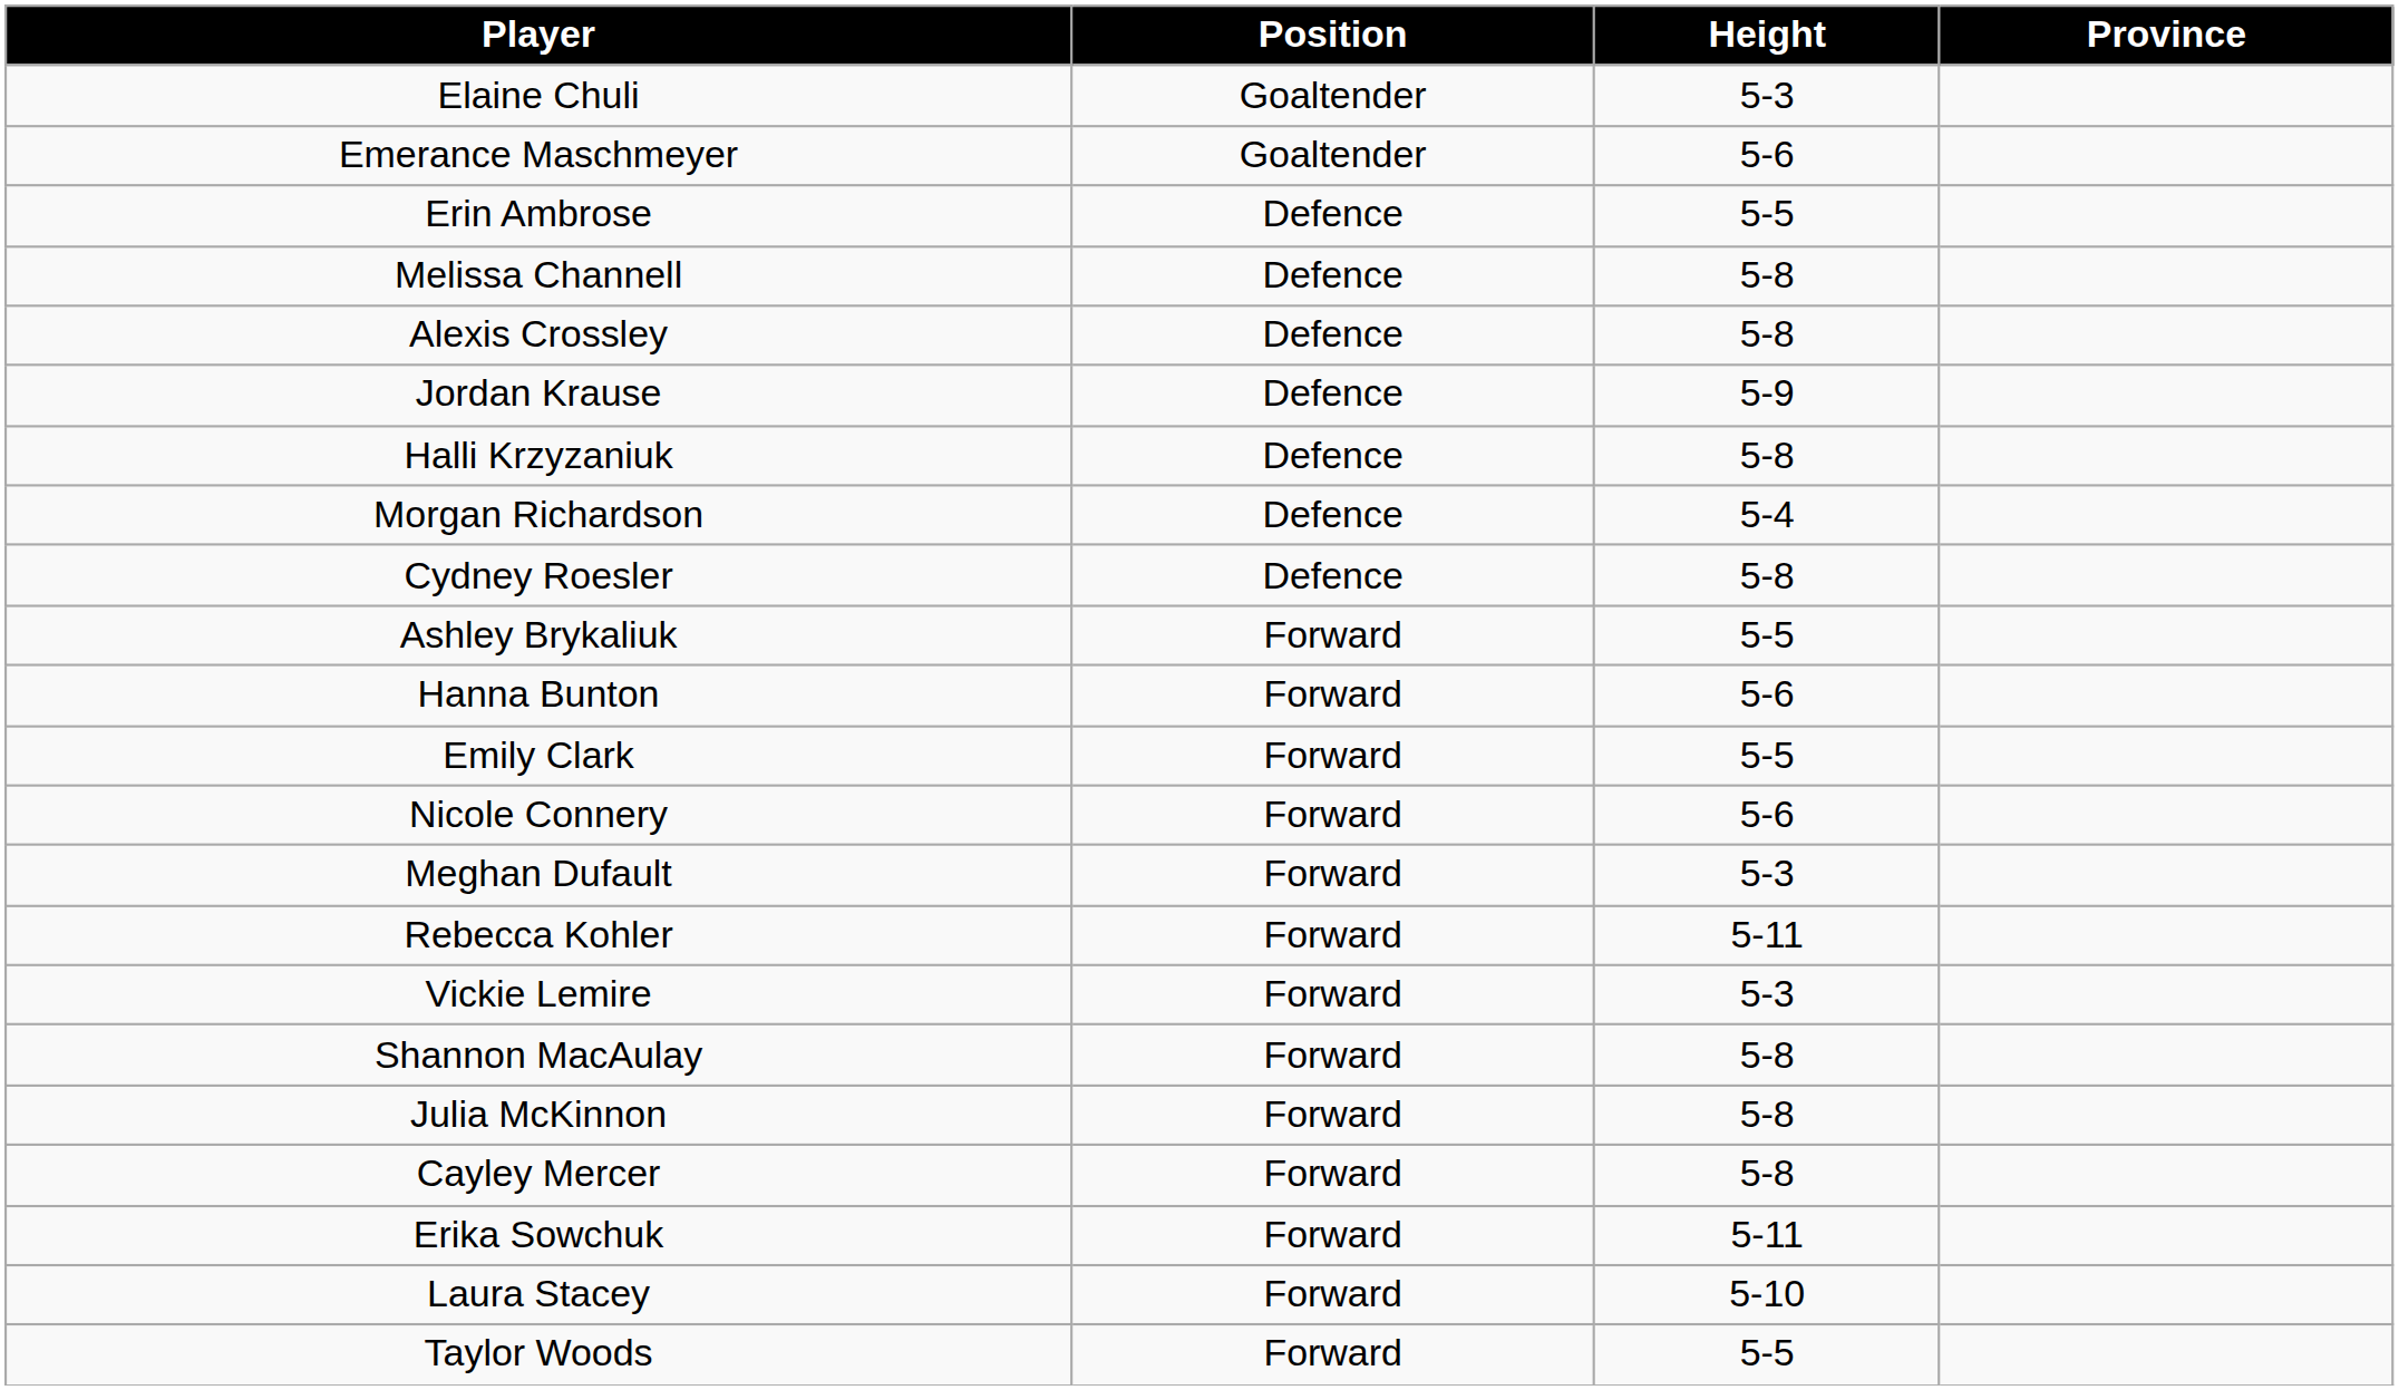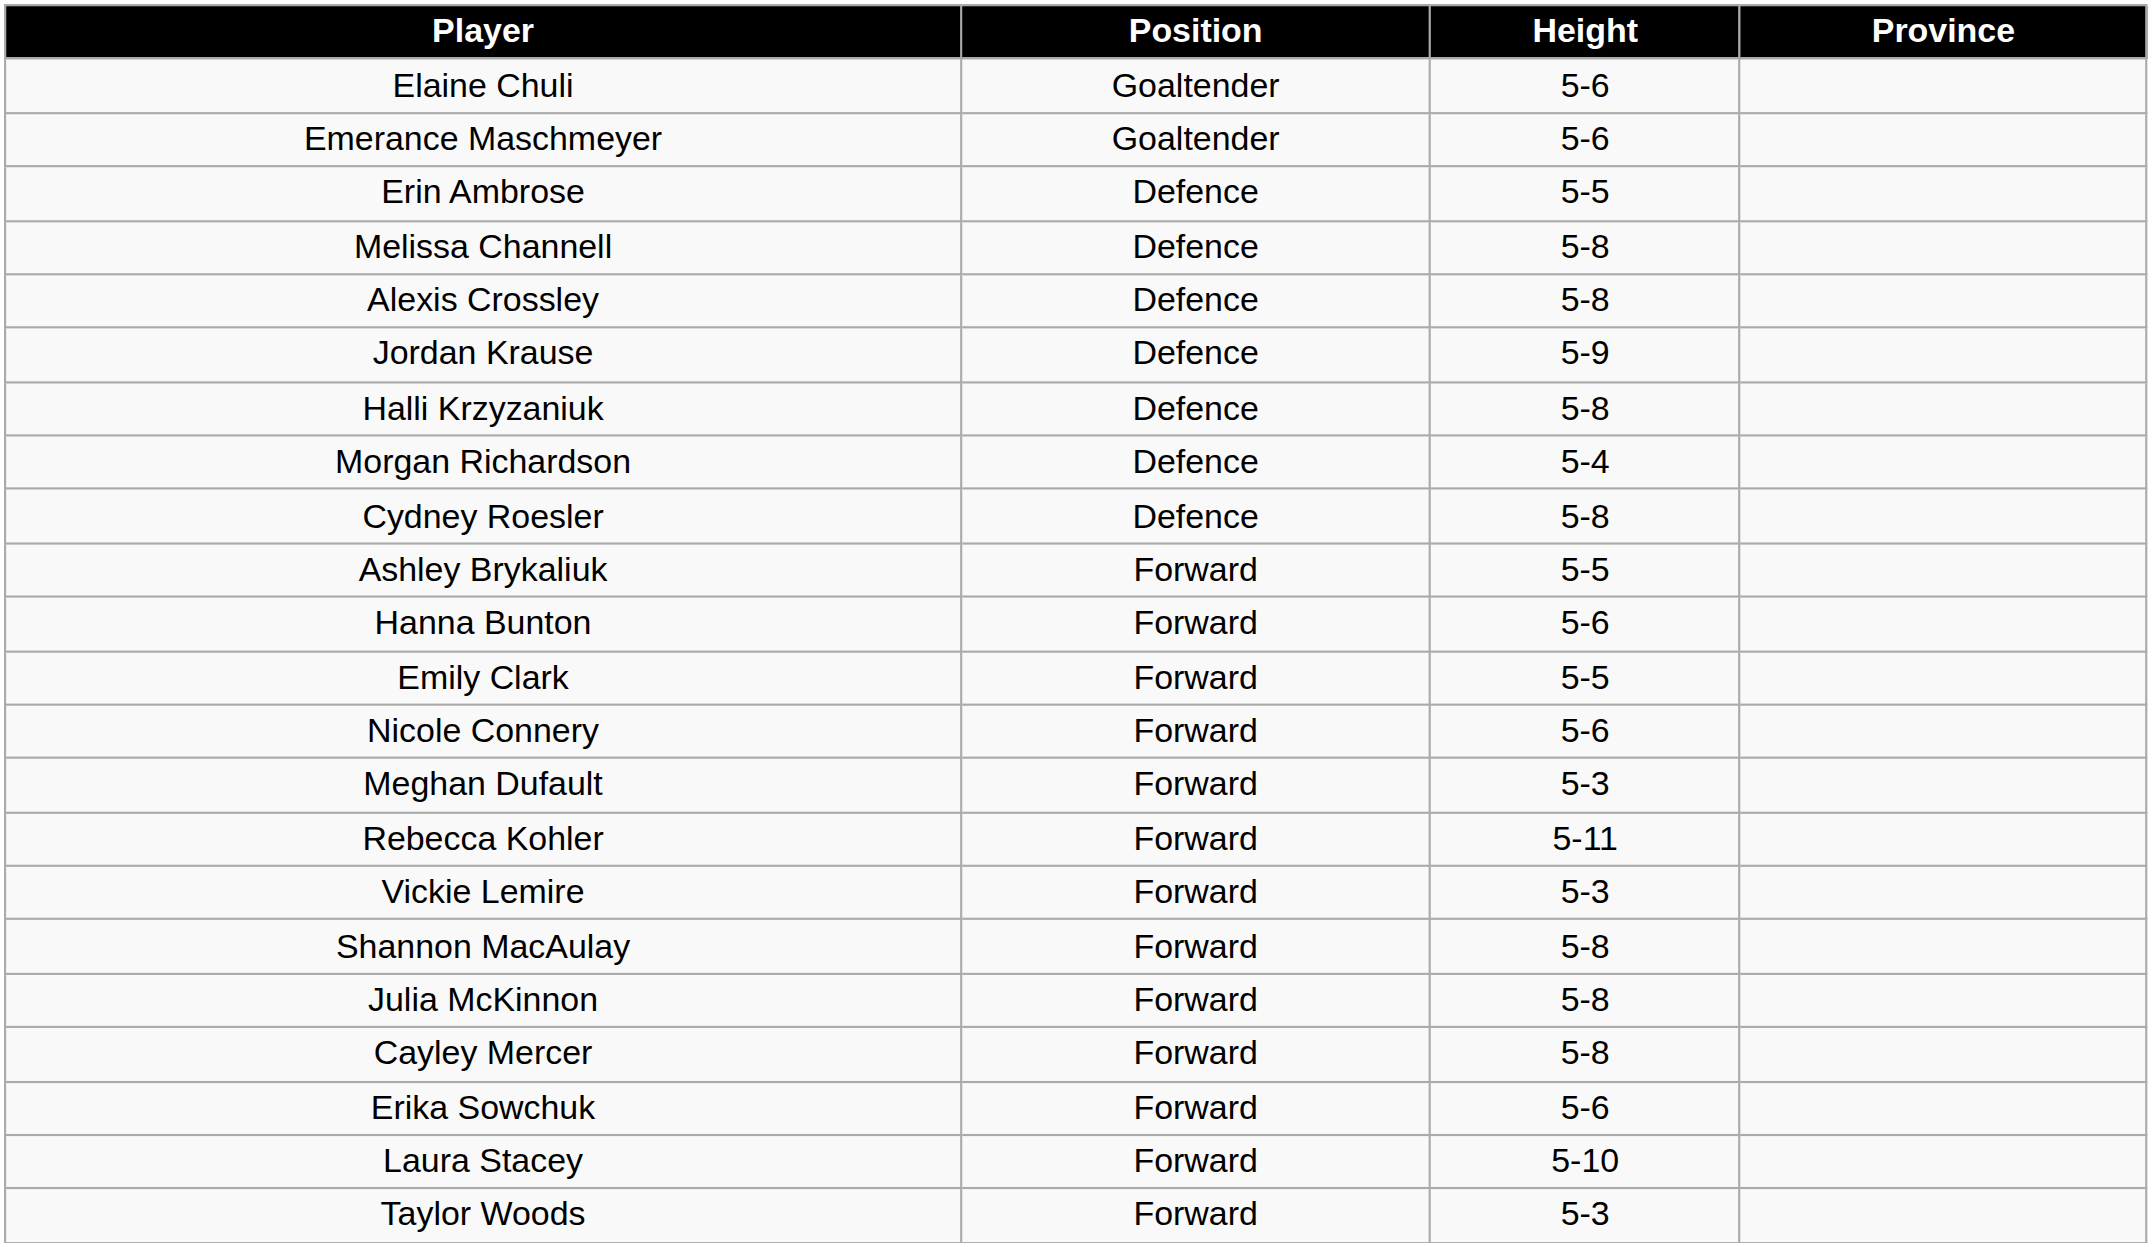Elaine Chuli | Height: 5-3 -> 5-6
Erika Sowchuk | Height: 5-11 -> 5-6
Taylor Woods | Height: 5-5 -> 5-3
